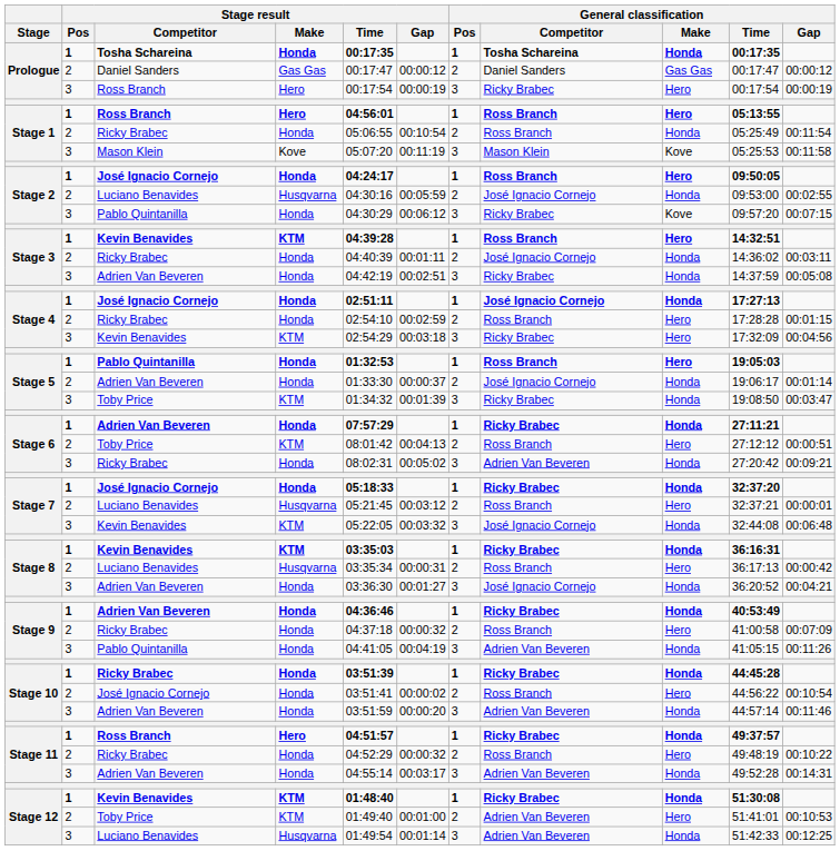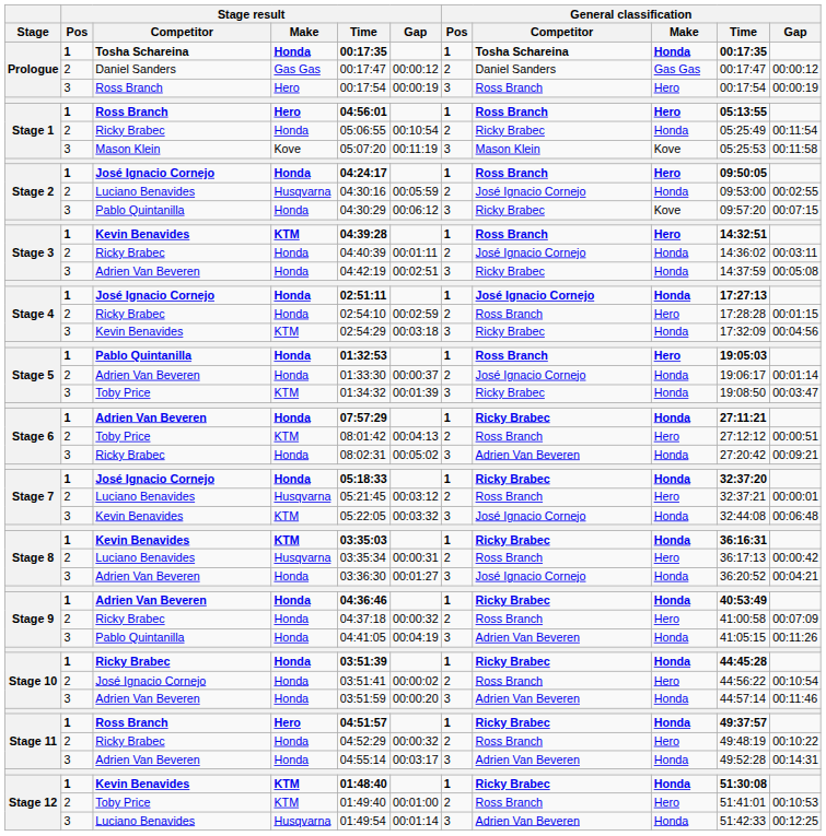Prologue / Ross Branch | General classification / Competitor: Ricky Brabec -> Ross Branch
Stage 1 / Ricky Brabec | General classification / Competitor: Ross Branch -> Ricky Brabec
Stage 4 / Kevin Benavides | General classification / Make: Hero -> Honda
Stage 12 / Toby Price | General classification / Competitor: Adrien Van Beveren -> Ross Branch
